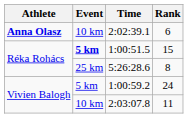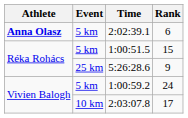2:02:39.1 | Event: 10 km -> 5 km
1:00:51.5 | Event: bold -> normal
5:26:28.6 | Rank: 8 -> 9
2:03:07.8 | Rank: 11 -> 17
